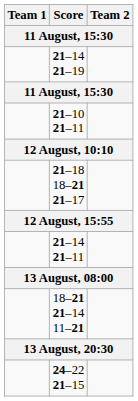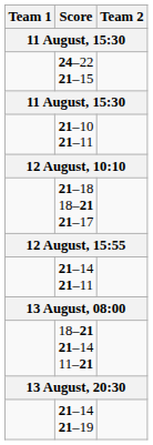rows swapped: 24–22 21–15 <-> 21–14 21–19
